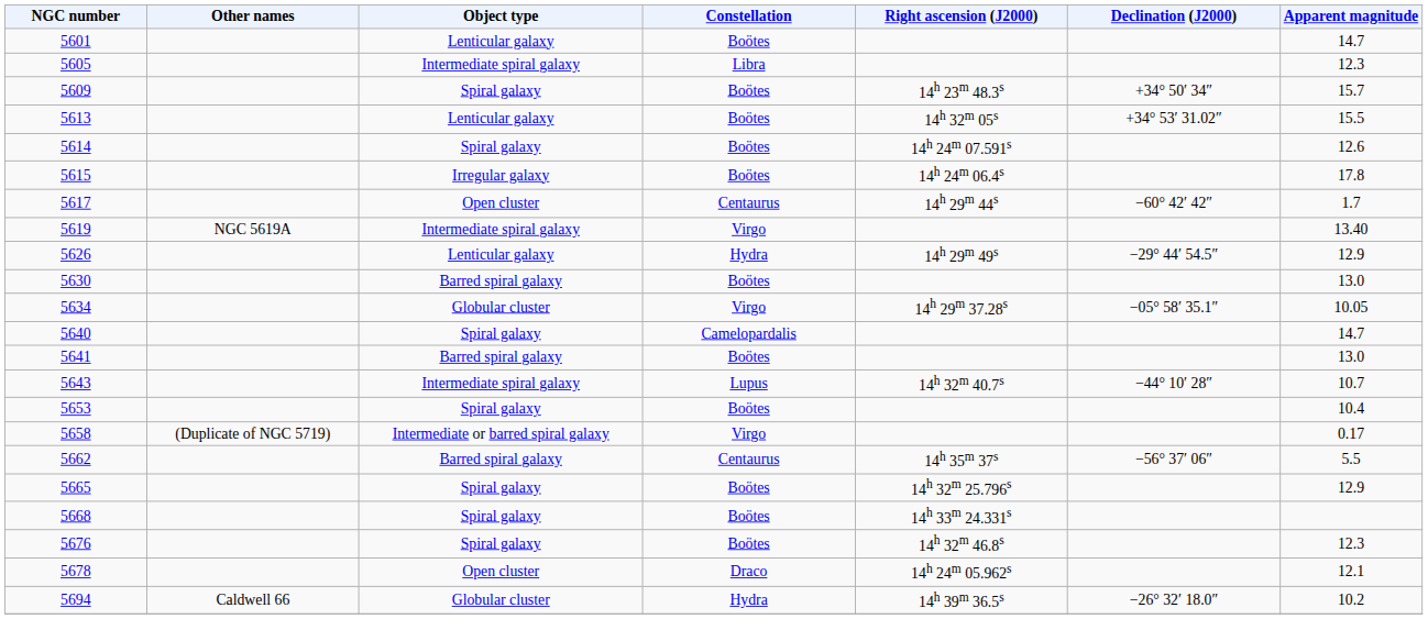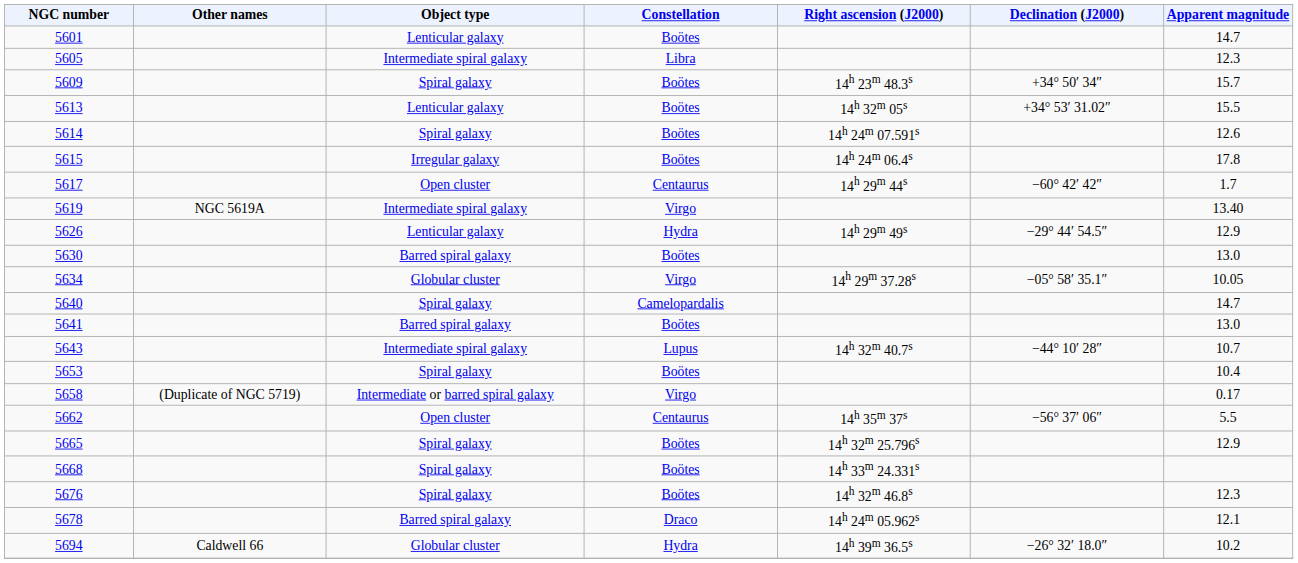5662 | Object type: Barred spiral galaxy -> Open cluster
5678 | Object type: Open cluster -> Barred spiral galaxy
